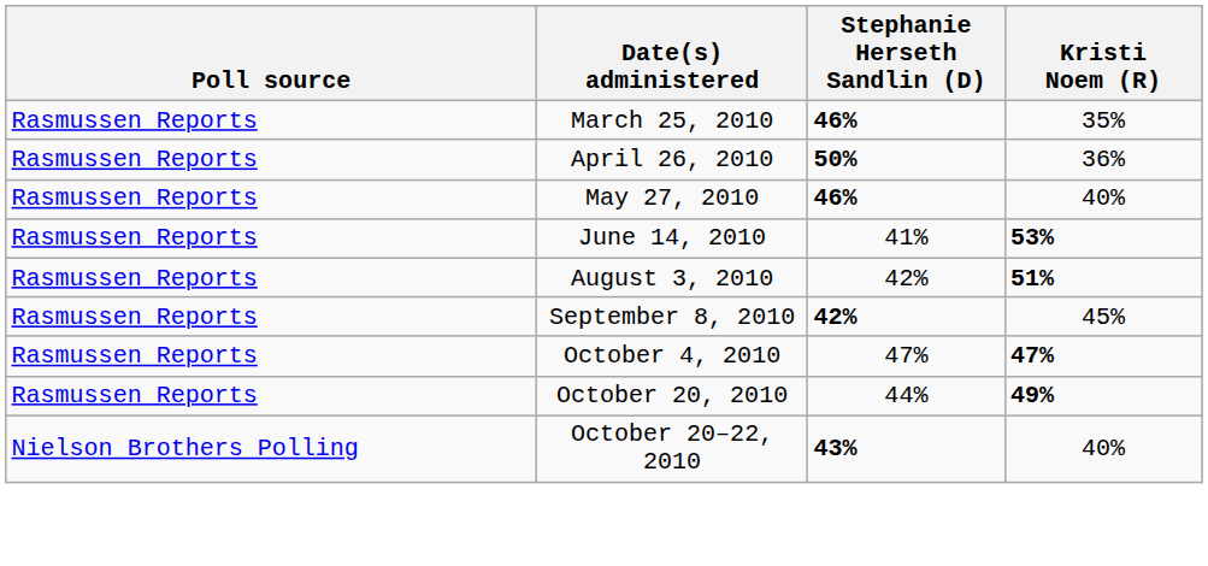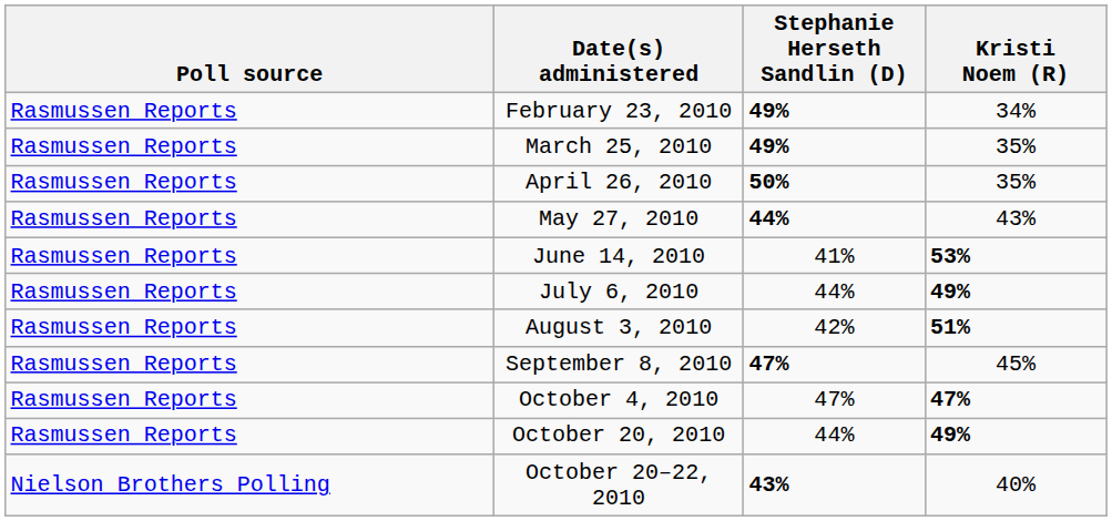+ row: Rasmussen Reports | February 23, 2010 | 49% | 34%
March 25, 2010 | Stephanie Herseth Sandlin (D): 46% -> 49%
April 26, 2010 | Kristi Noem (R): 36% -> 35%
May 27, 2010 | Stephanie Herseth Sandlin (D): 46% -> 44%
May 27, 2010 | Kristi Noem (R): 40% -> 43%
+ row: Rasmussen Reports | July 6, 2010 | 44% | 49%
September 8, 2010 | Stephanie Herseth Sandlin (D): 42% -> 47%
